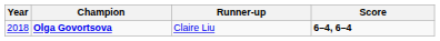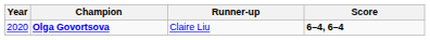Olga Govortsova | Year: 2018 -> 2020
